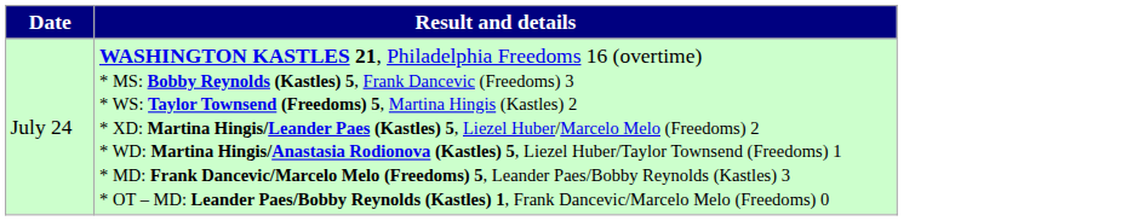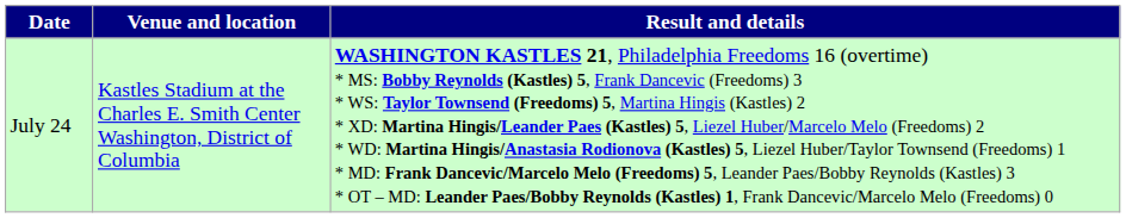+ column: Venue and location | Kastles Stadium at the Charles E. Smith Center Washington, District of Columbia
